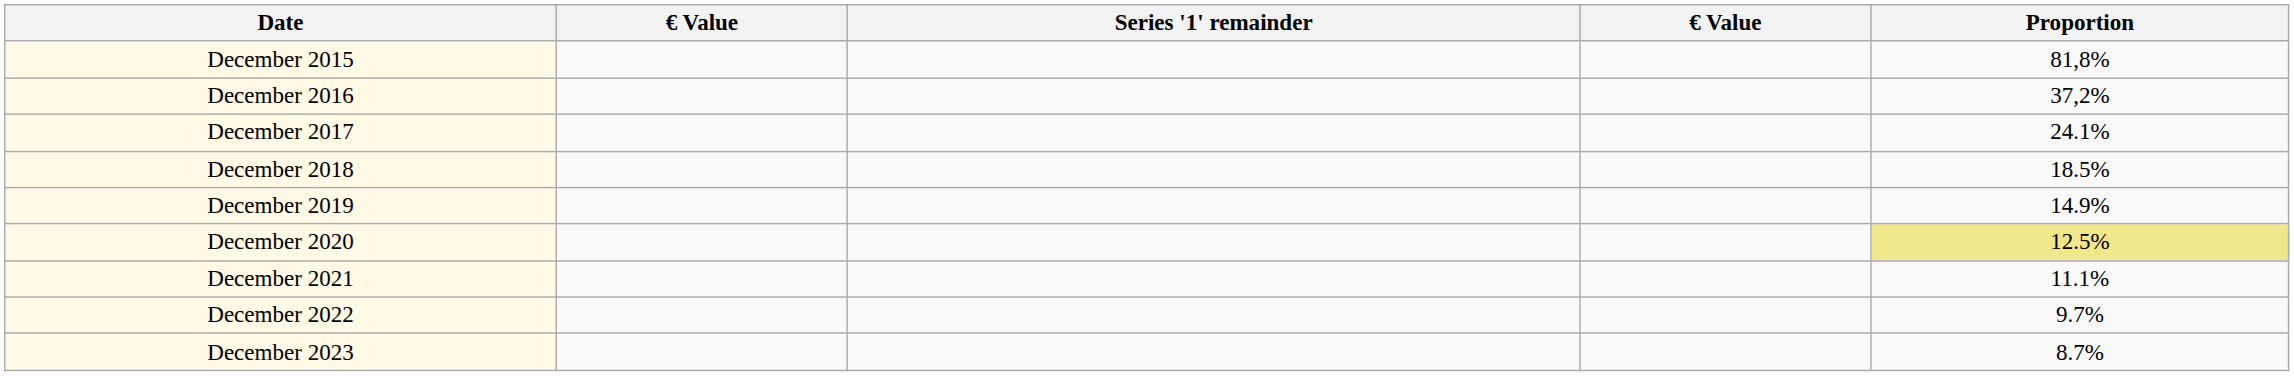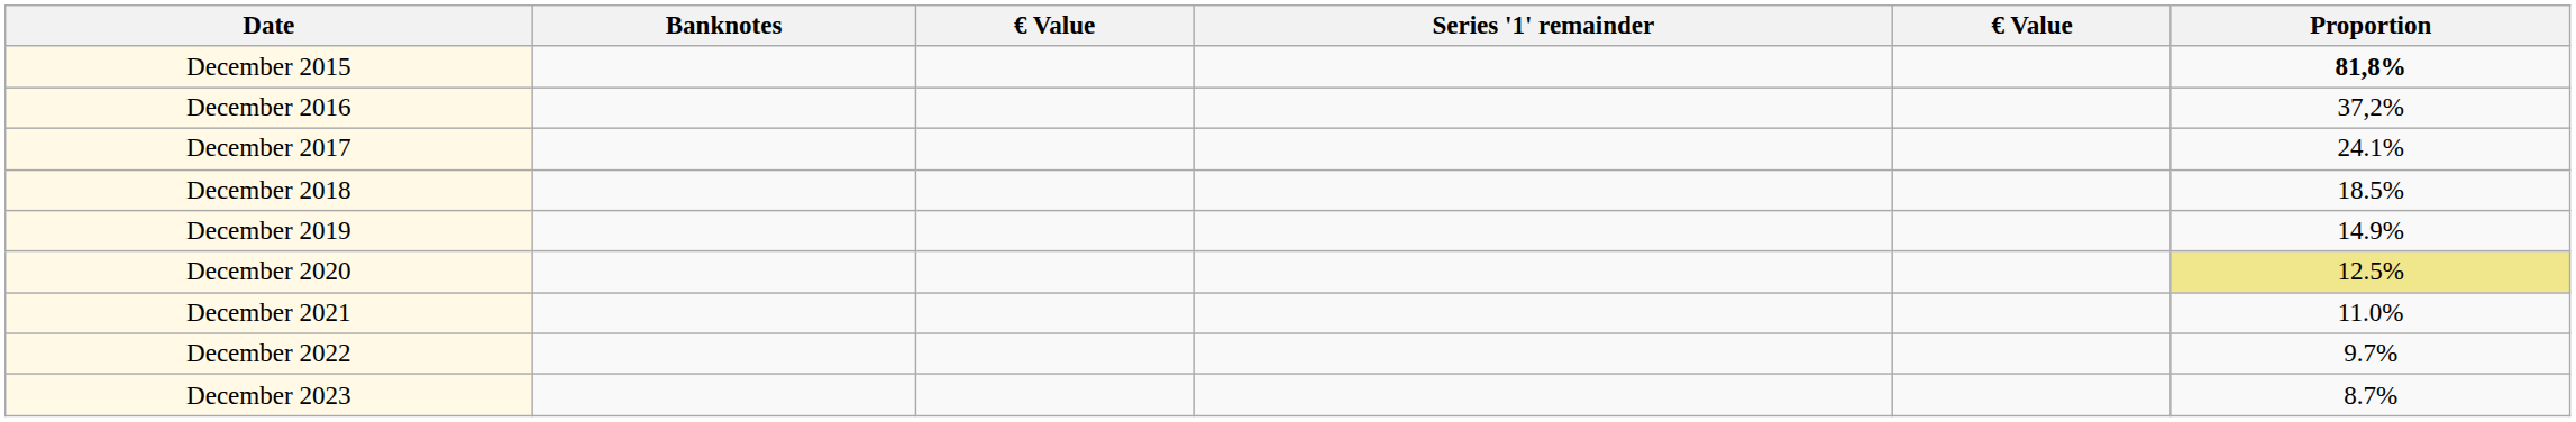+ column: Banknotes
December 2015 | Proportion: normal -> bold
December 2021 | Proportion: 11.1% -> 11.0%
